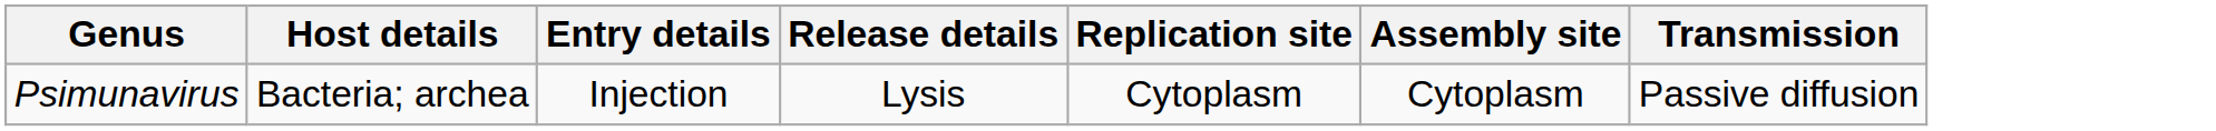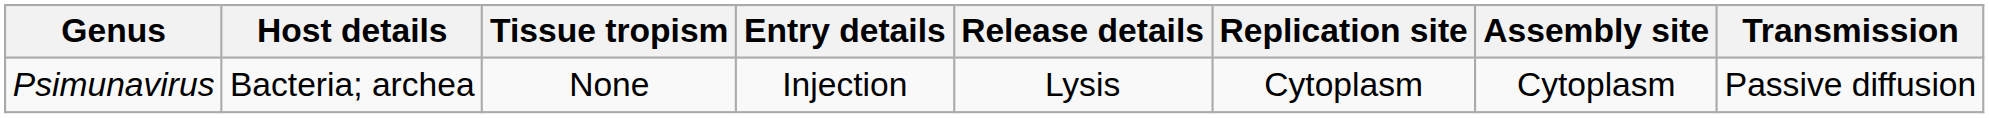+ column: Tissue tropism | None
